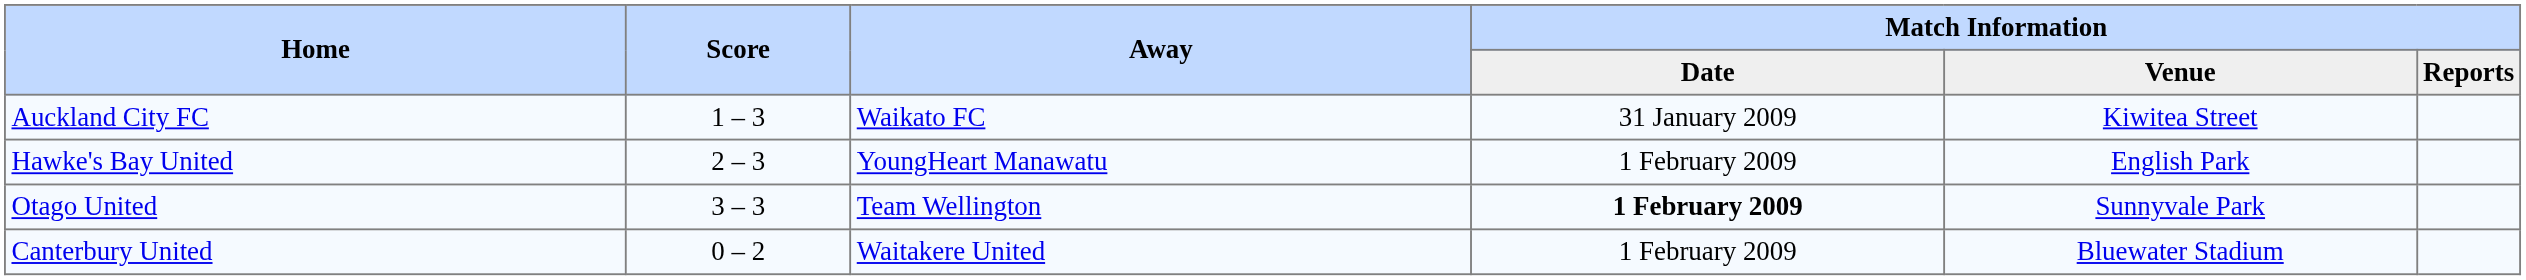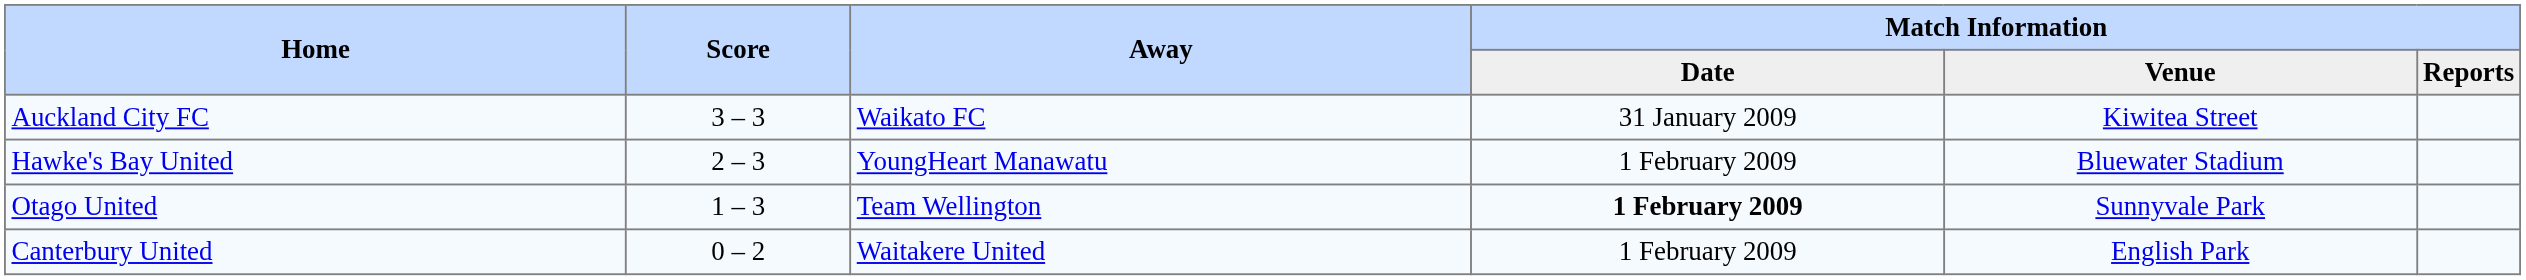Auckland City FC | Score: 1 – 3 -> 3 – 3
Hawke's Bay United | Match Information / Venue: English Park -> Bluewater Stadium
Otago United | Score: 3 – 3 -> 1 – 3
Canterbury United | Match Information / Venue: Bluewater Stadium -> English Park
